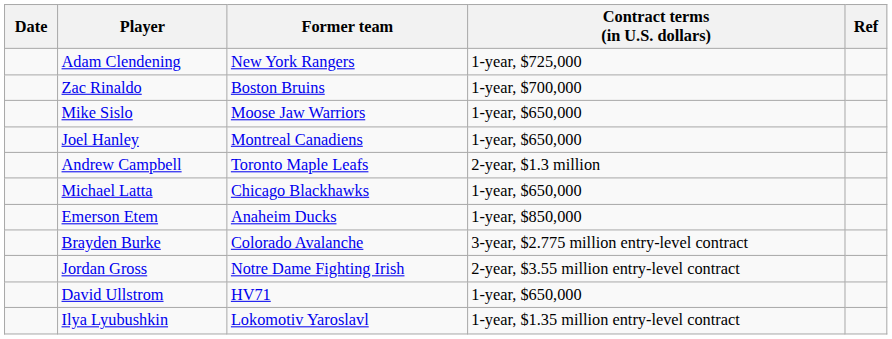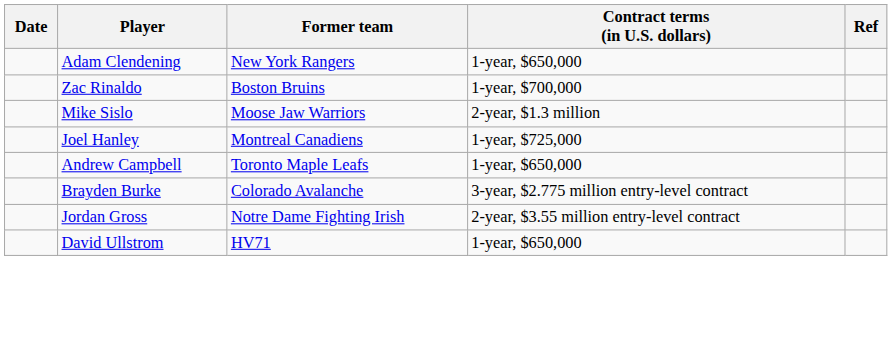Adam Clendening | Contract terms (in U.S. dollars): 1-year, $725,000 -> 1-year, $650,000
Mike Sislo | Contract terms (in U.S. dollars): 1-year, $650,000 -> 2-year, $1.3 million
Joel Hanley | Contract terms (in U.S. dollars): 1-year, $650,000 -> 1-year, $725,000
Andrew Campbell | Contract terms (in U.S. dollars): 2-year, $1.3 million -> 1-year, $650,000
- row: Michael Latta | Chicago Blackhawks | 1-year, $650,000
- row: Emerson Etem | Anaheim Ducks | 1-year, $850,000
- row: Ilya Lyubushkin | Lokomotiv Yaroslavl | 1-year, $1.35 million entry-level contract
